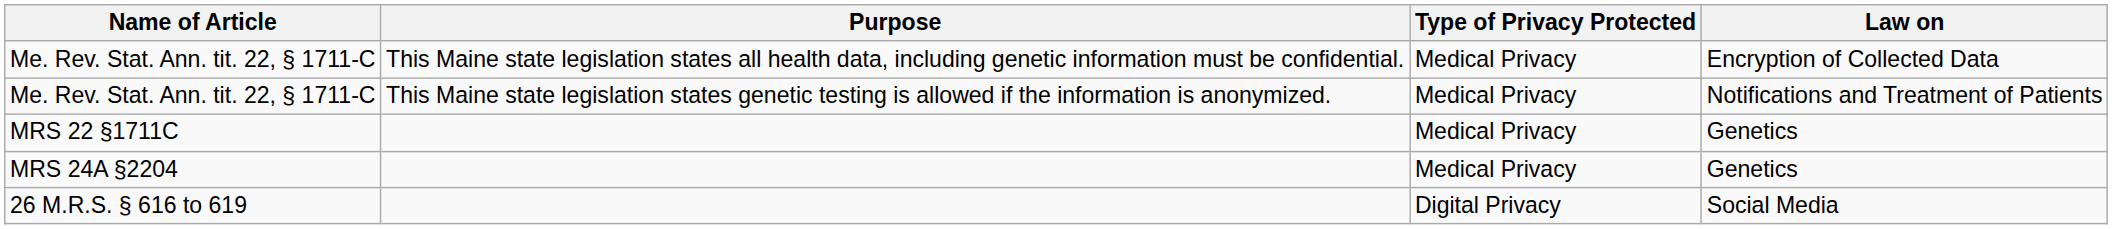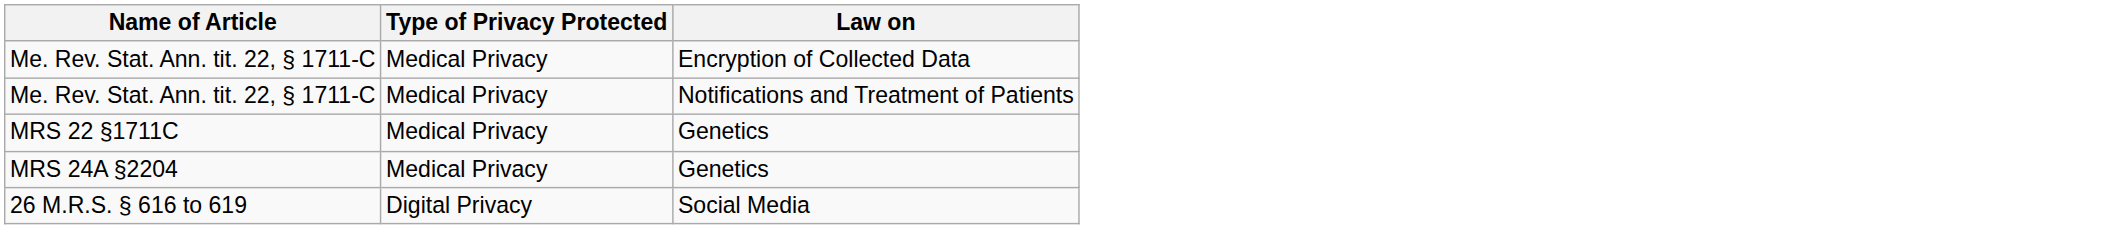- column: Purpose | This Maine state legislation states all health data, including genetic information must be confidential. | This Maine state legislation states genetic testing is allowed if the information is anonymized.
